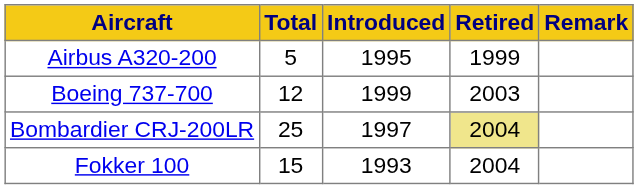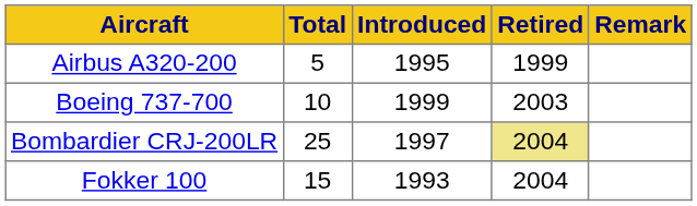Boeing 737-700 | Total: 12 -> 10
